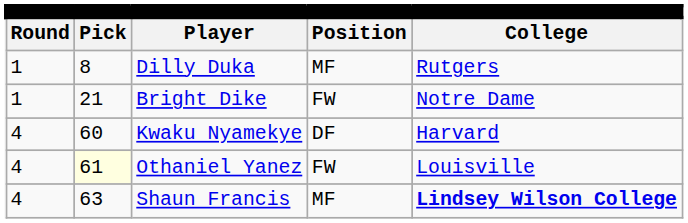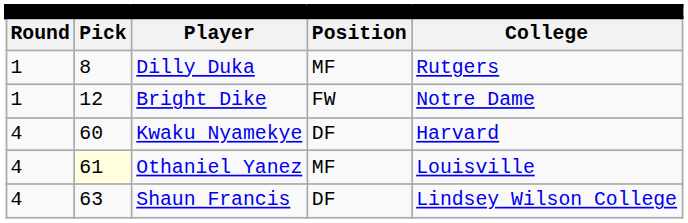Bright Dike | column 2: 21 -> 12
Othaniel Yanez | column 4: FW -> MF
Shaun Francis | column 4: MF -> DF
Shaun Francis | column 5: bold -> normal
